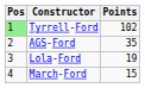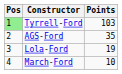Tyrrell-Ford | Points: 102 -> 103
March-Ford | Points: 15 -> 10
